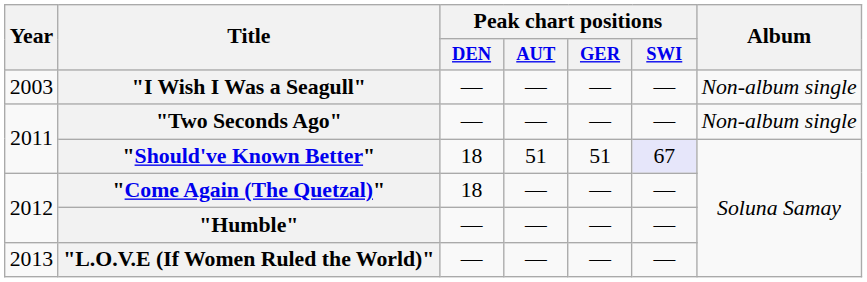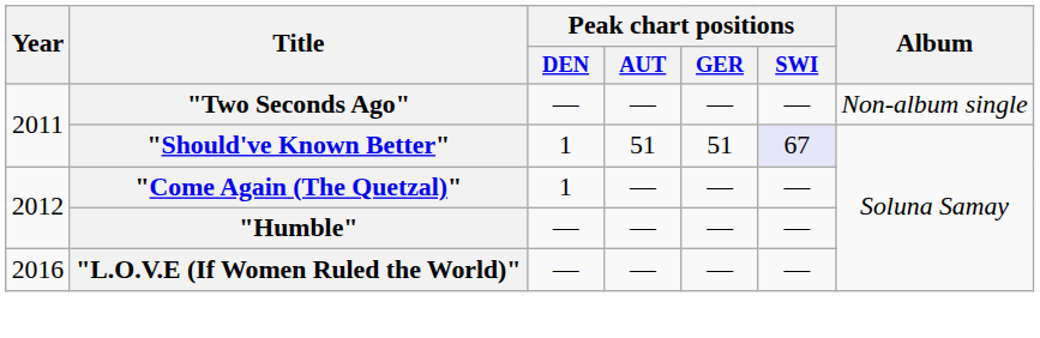- row: 2003 | "I Wish I Was a Seagull" | — | — | — | — | Non-album single
"Should've Known Better" | Peak chart positions / DEN: 18 -> 1
"Come Again (The Quetzal)" | Peak chart positions / DEN: 18 -> 1
"L.O.V.E (If Women Ruled the World)" | Year: 2013 -> 2016
